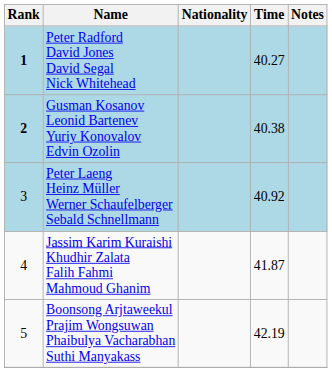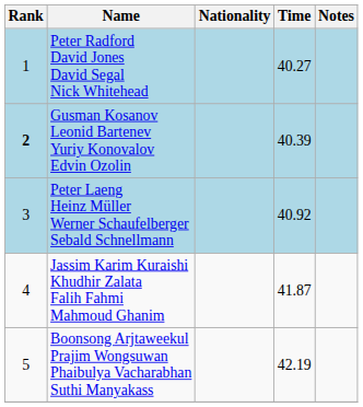Peter Radford David Jones David Segal Nick Whitehead | Rank: bold -> normal
Gusman Kosanov Leonid Bartenev Yuriy Konovalov Edvin Ozolin | Time: 40.38 -> 40.39
